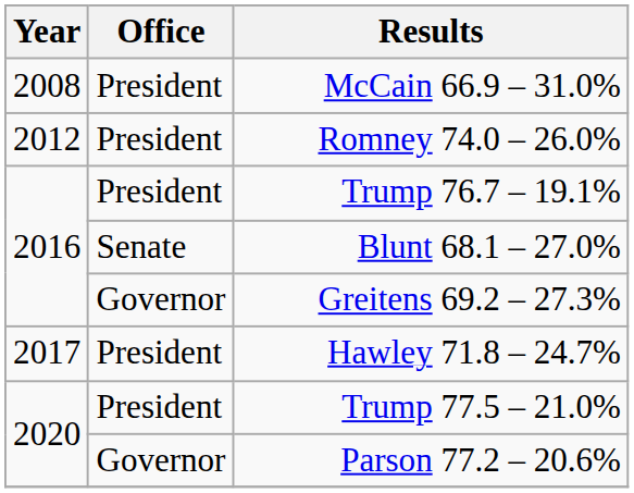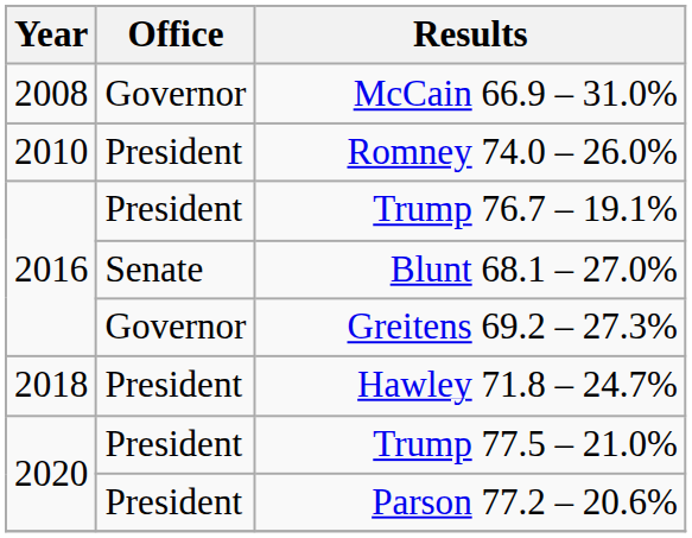McCain 66.9 – 31.0% | Office: President -> Governor
Romney 74.0 – 26.0% | Year: 2012 -> 2010
Hawley 71.8 – 24.7% | Year: 2017 -> 2018
Parson 77.2 – 20.6% | Office: Governor -> President
